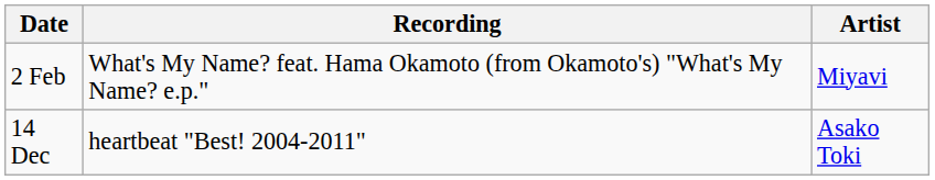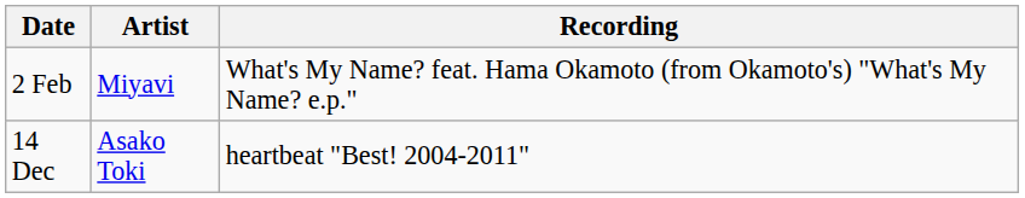columns swapped: Artist <-> Recording
